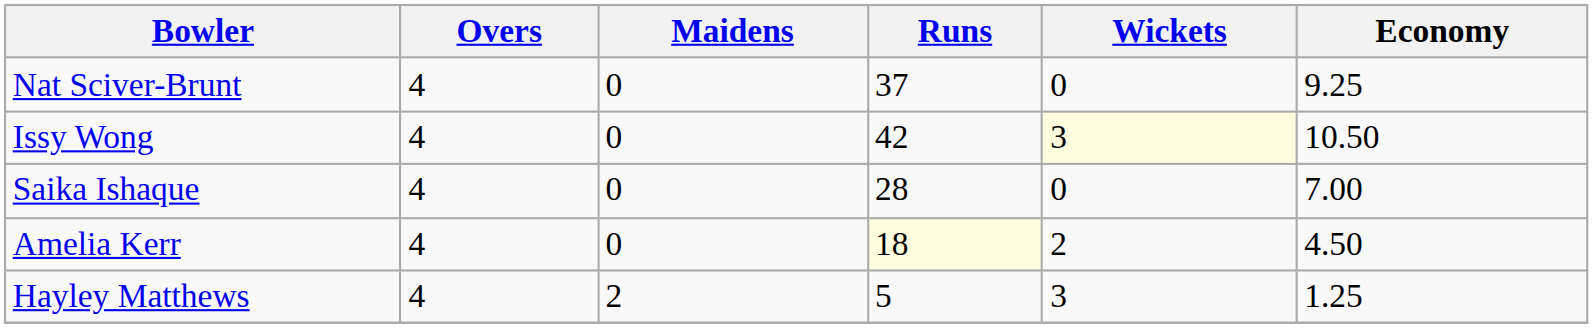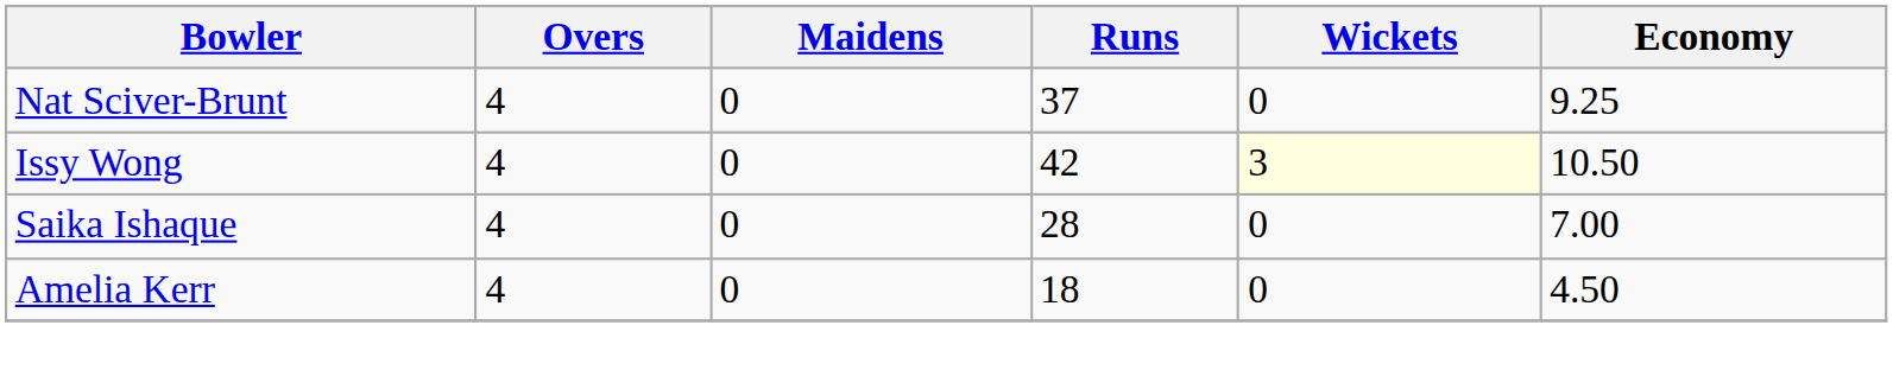Amelia Kerr | Runs: lightyellow background -> no background
Amelia Kerr | Wickets: 2 -> 0
- row: Hayley Matthews | 4 | 2 | 5 | 3 | 1.25
